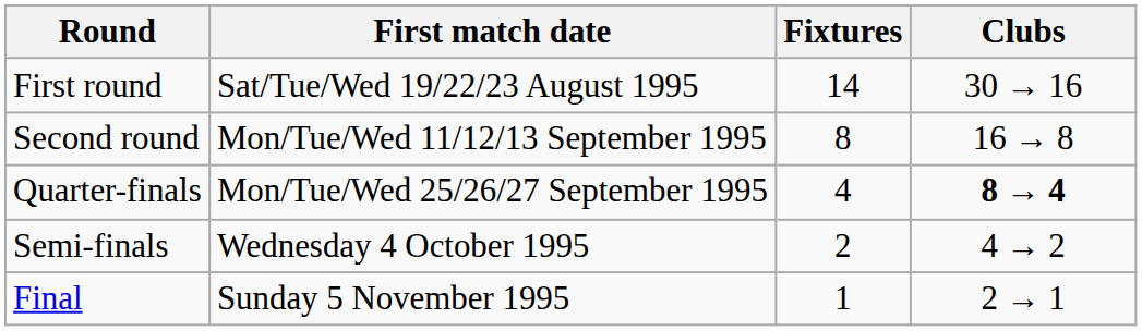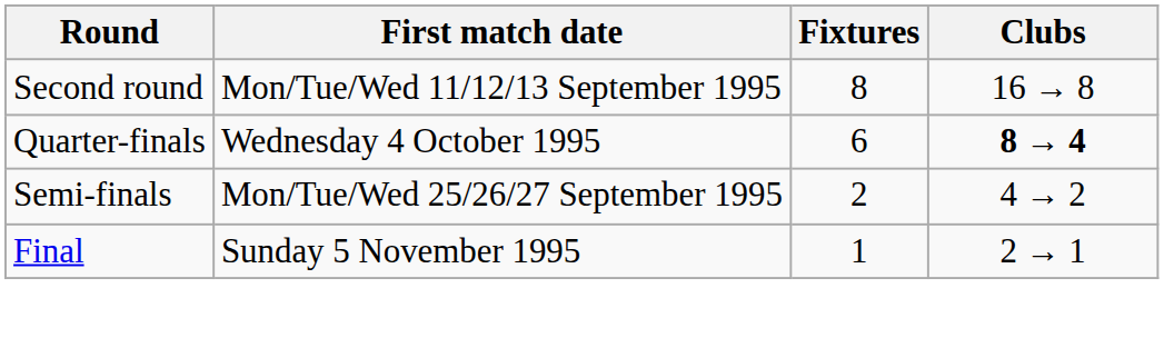- row: First round | Sat/Tue/Wed 19/22/23 August 1995 | 14 | 30 → 16
Quarter-finals | First match date: Mon/Tue/Wed 25/26/27 September 1995 -> Wednesday 4 October 1995
Quarter-finals | Fixtures: 4 -> 6
Semi-finals | First match date: Wednesday 4 October 1995 -> Mon/Tue/Wed 25/26/27 September 1995
